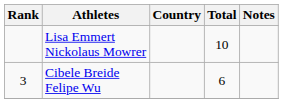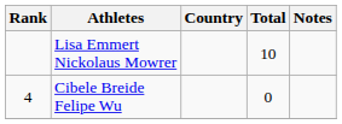Cibele Breide Felipe Wu | Rank: 3 -> 4
Cibele Breide Felipe Wu | Total: 6 -> 0
